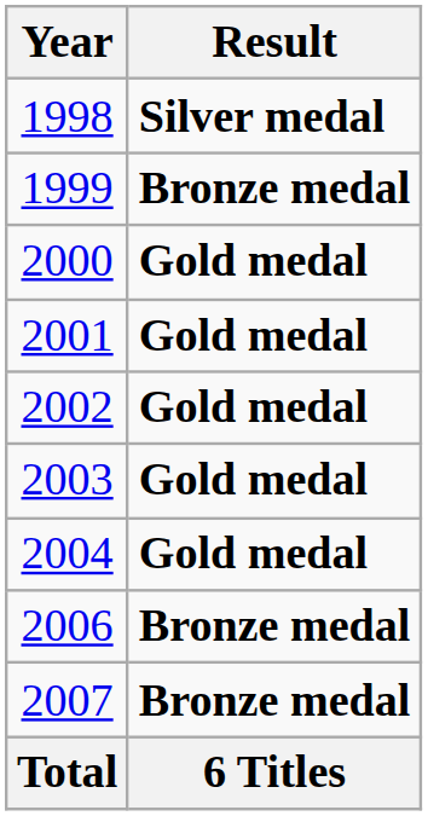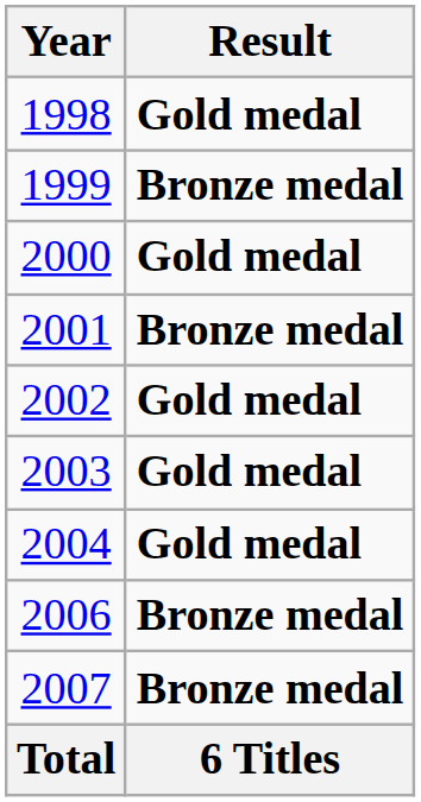1998 | Result: Silver medal -> Gold medal
2001 | Result: Gold medal -> Bronze medal
